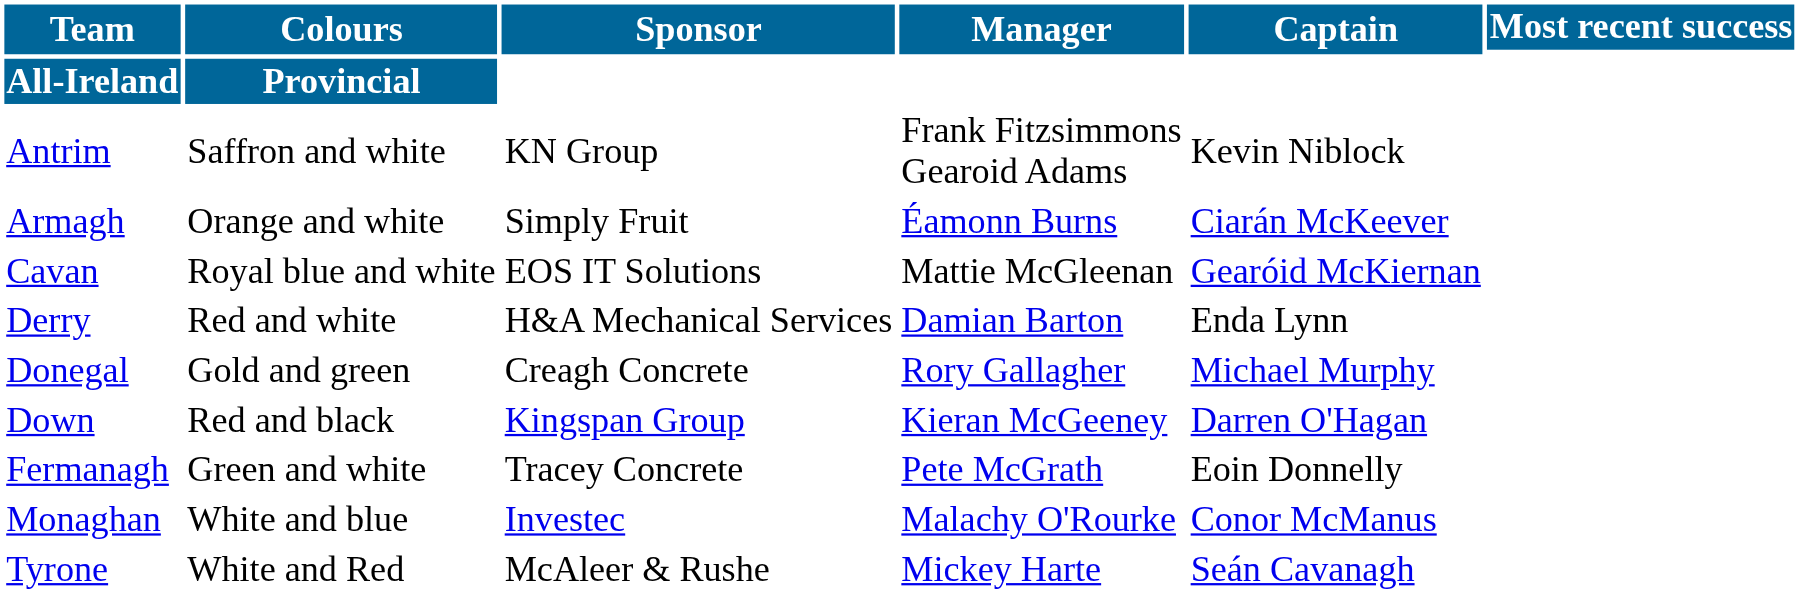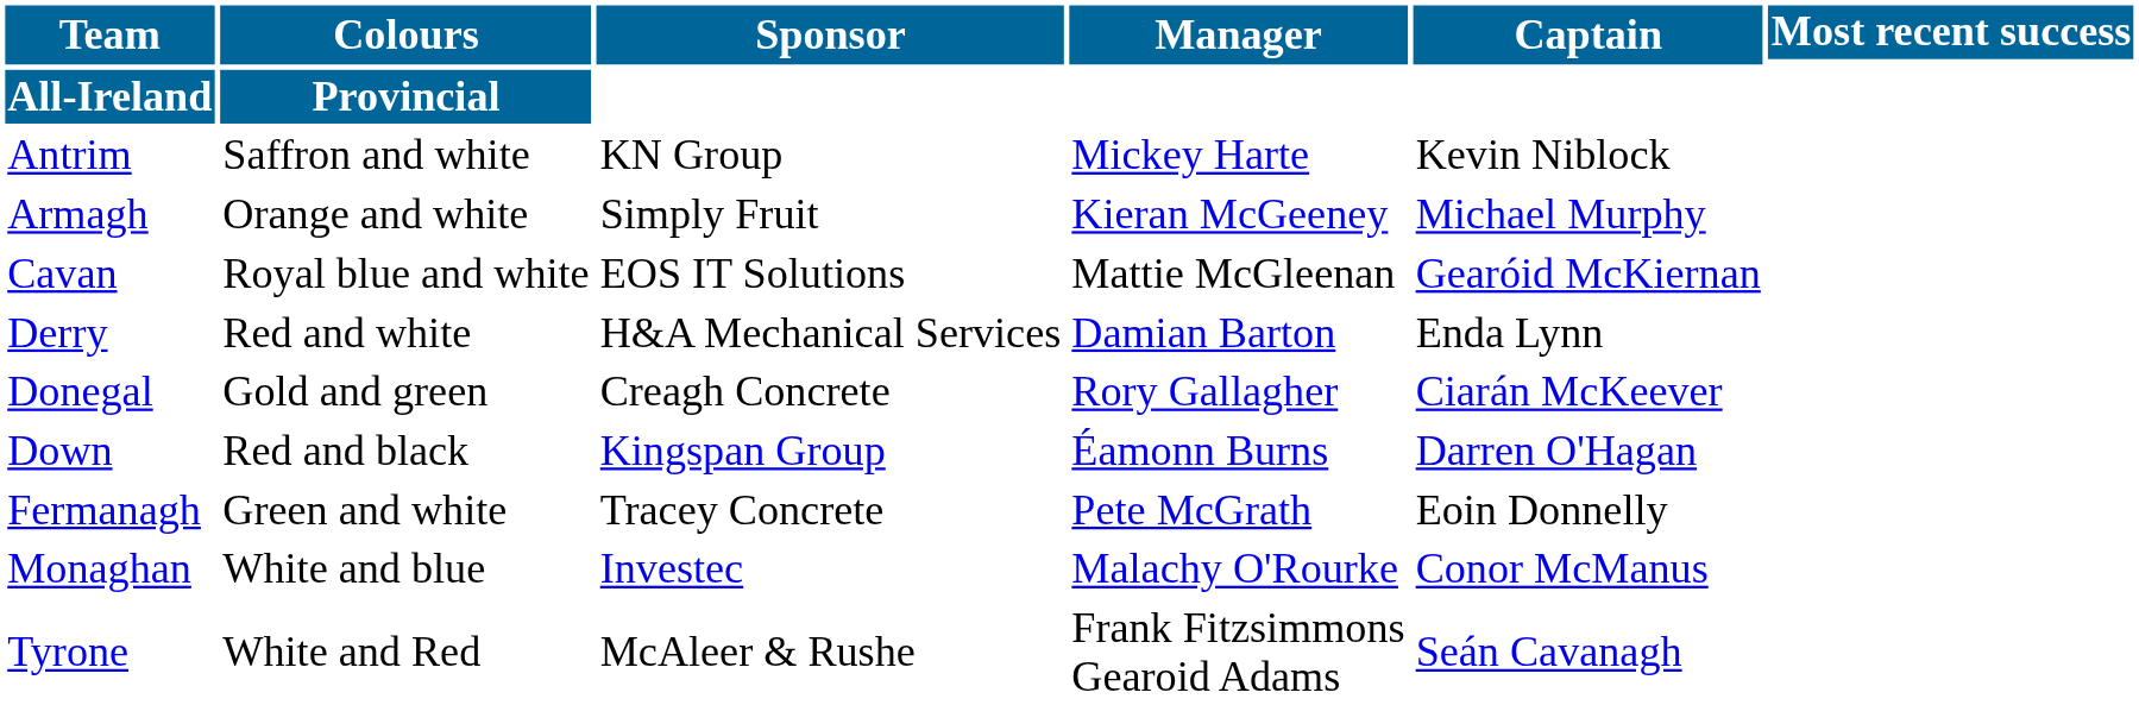Antrim | Manager: Frank Fitzsimmons Gearoid Adams -> Mickey Harte
Armagh | Manager: Éamonn Burns -> Kieran McGeeney
Armagh | Captain: Ciarán McKeever -> Michael Murphy
Donegal | Captain: Michael Murphy -> Ciarán McKeever
Down | Manager: Kieran McGeeney -> Éamonn Burns
Tyrone | Manager: Mickey Harte -> Frank Fitzsimmons Gearoid Adams
